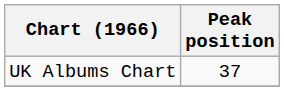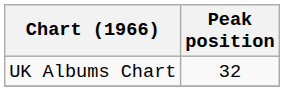UK Albums Chart | Peak position: 37 -> 32
